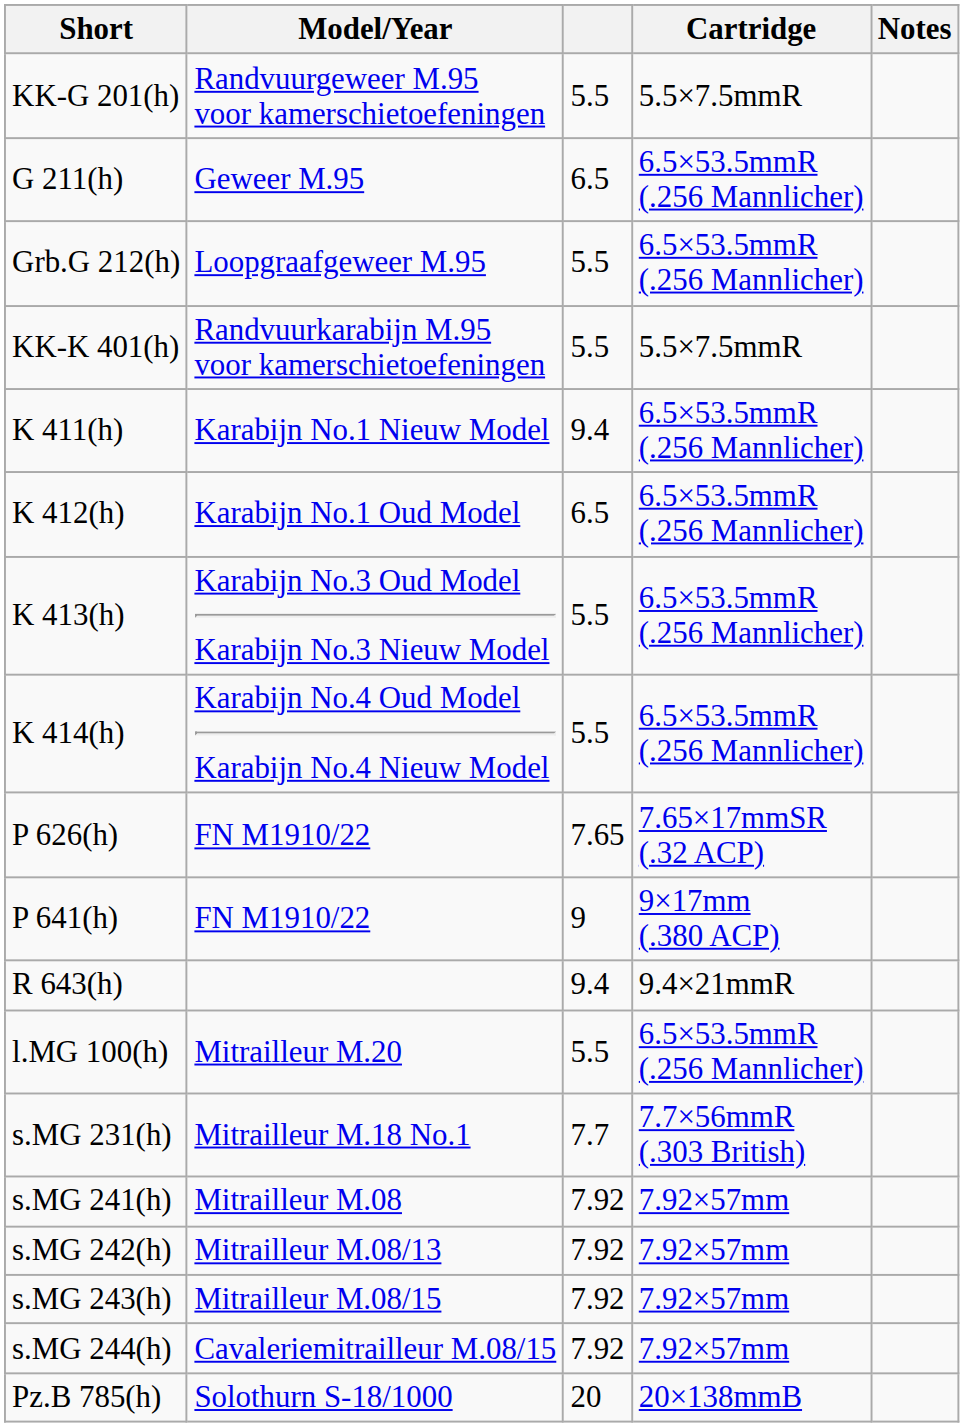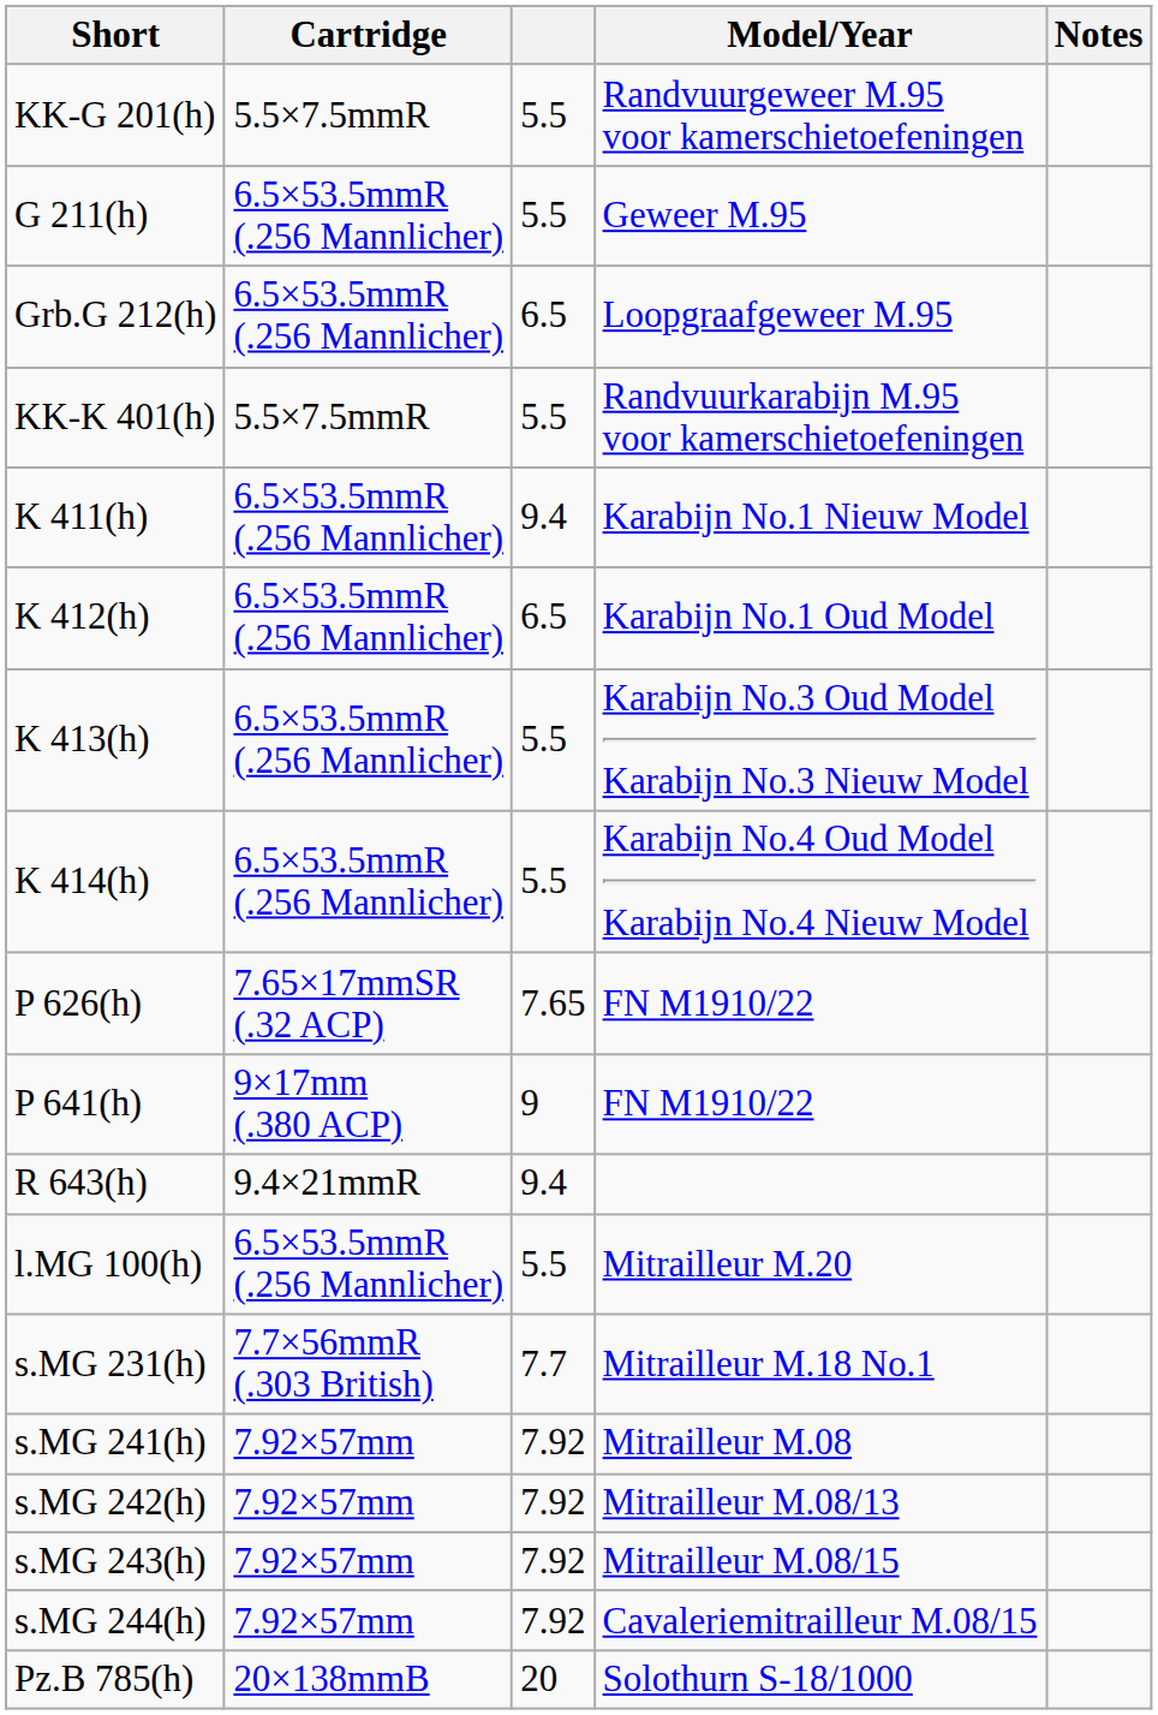columns swapped: Model/Year <-> Cartridge
G 211(h) | column 3: 6.5 -> 5.5
Grb.G 212(h) | column 3: 5.5 -> 6.5
